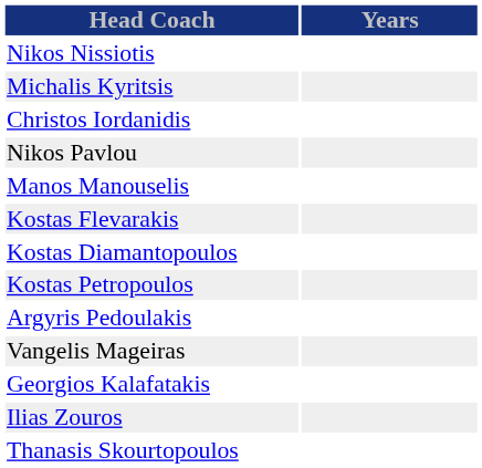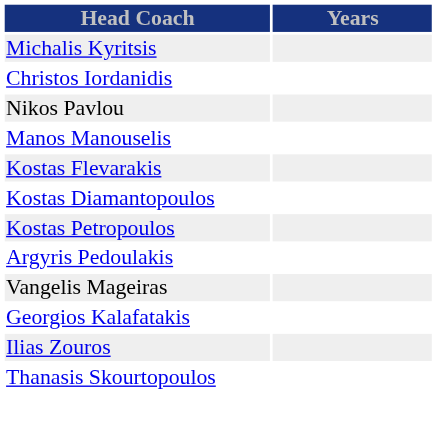- row: Nikos Nissiotis
